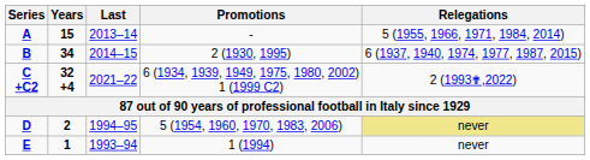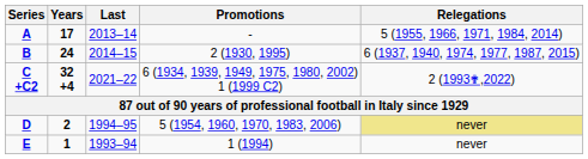A | Years: 15 -> 17
B | Years: 34 -> 24
